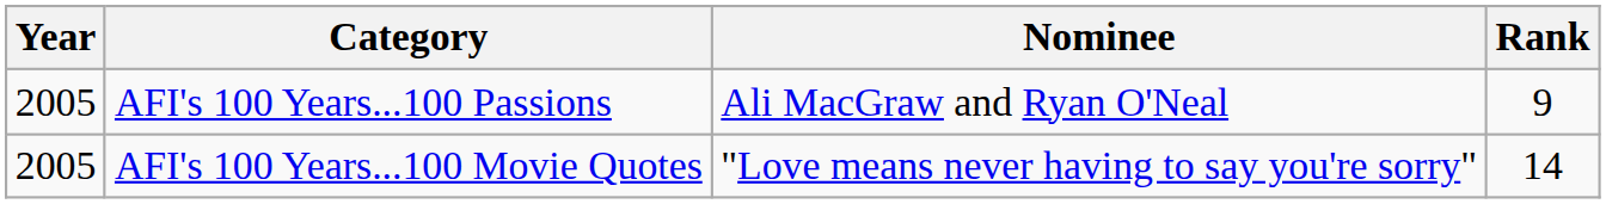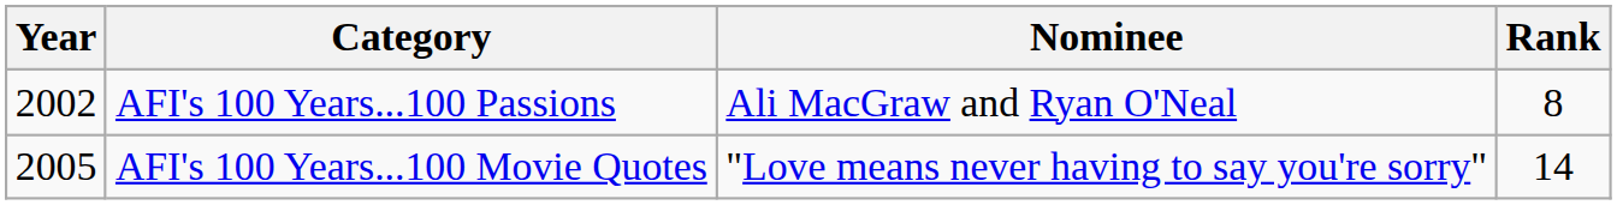AFI's 100 Years...100 Passions | Year: 2005 -> 2002
AFI's 100 Years...100 Passions | Rank: 9 -> 8
